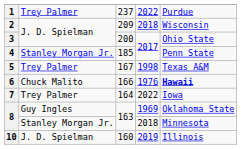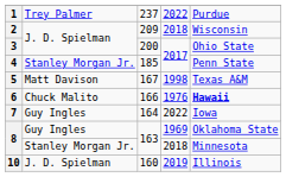5 | column 2: Trey Palmer -> Matt Davison
7 | column 2: Trey Palmer -> Guy Ingles
